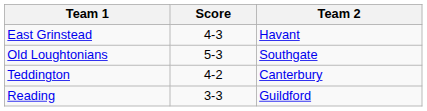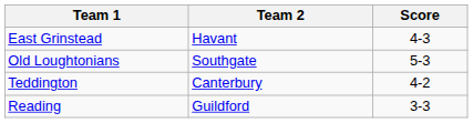columns swapped: Team 2 <-> Score
